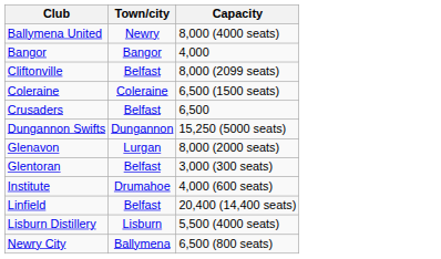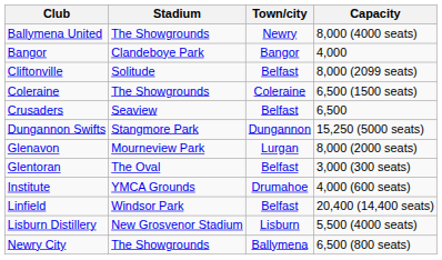+ column: Stadium | The Showgrounds | Clandeboye Park | Solitude | The Showgrounds | Seaview | Stangmore Park | Mourneview Park | The Oval | YMCA Grounds | Windsor Park | New Grosvenor Stadium | The Showgrounds
